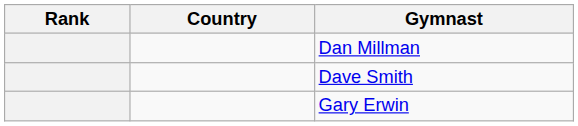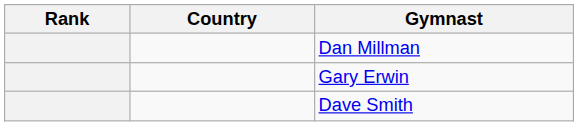rows swapped: Gary Erwin <-> Dave Smith
